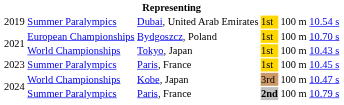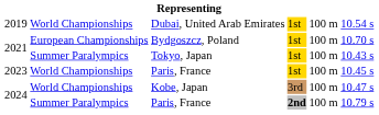Dubai, United Arab Emirates | column 2: Summer Paralympics -> World Championships
Tokyo, Japan | column 2: World Championships -> Summer Paralympics
2023 / Paris, France | column 2: Summer Paralympics -> World Championships
